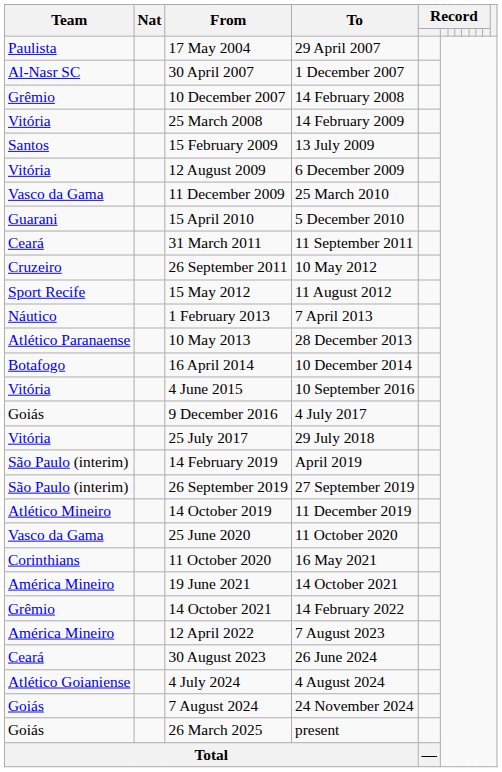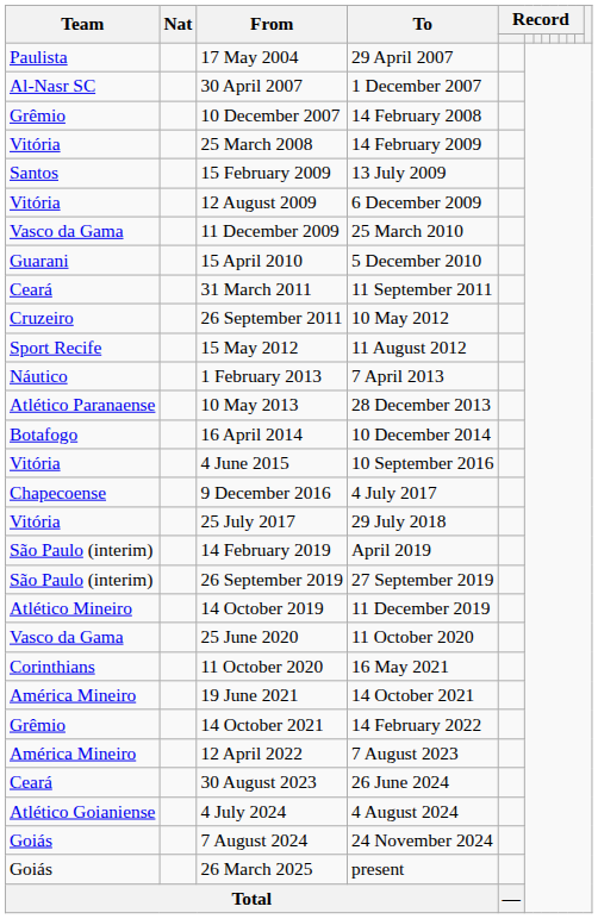9 December 2016 | Team: Goiás -> Chapecoense
